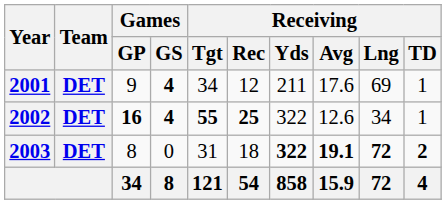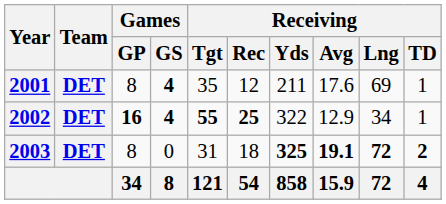2001 | Games / GP: 9 -> 8
2001 | Receiving / Tgt: 34 -> 35
2002 | Receiving / Avg: 12.6 -> 12.9
2003 | Receiving / Yds: 322 -> 325
